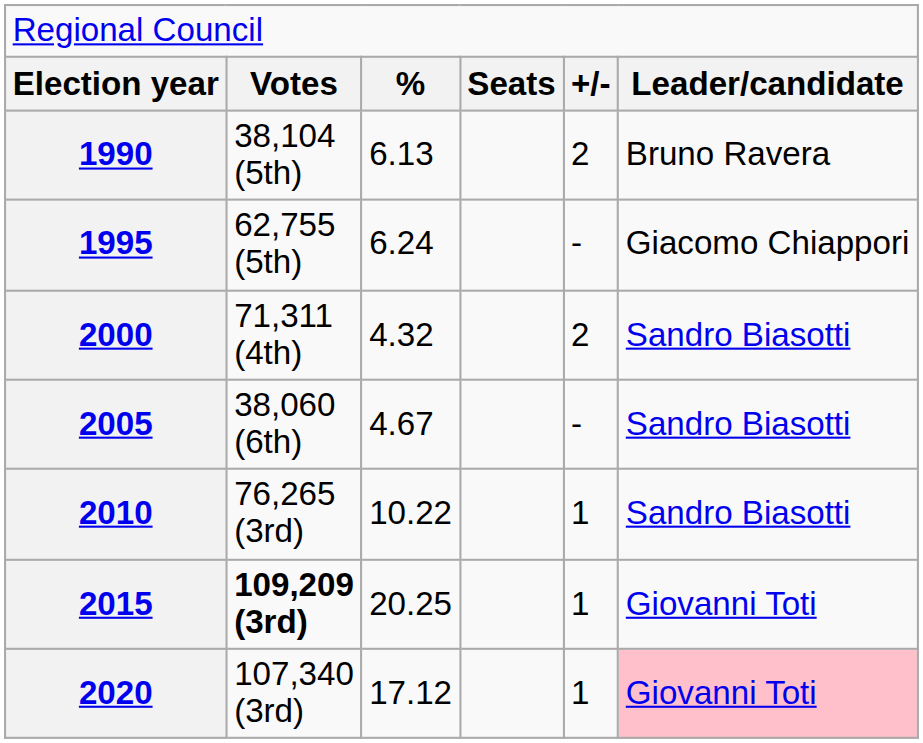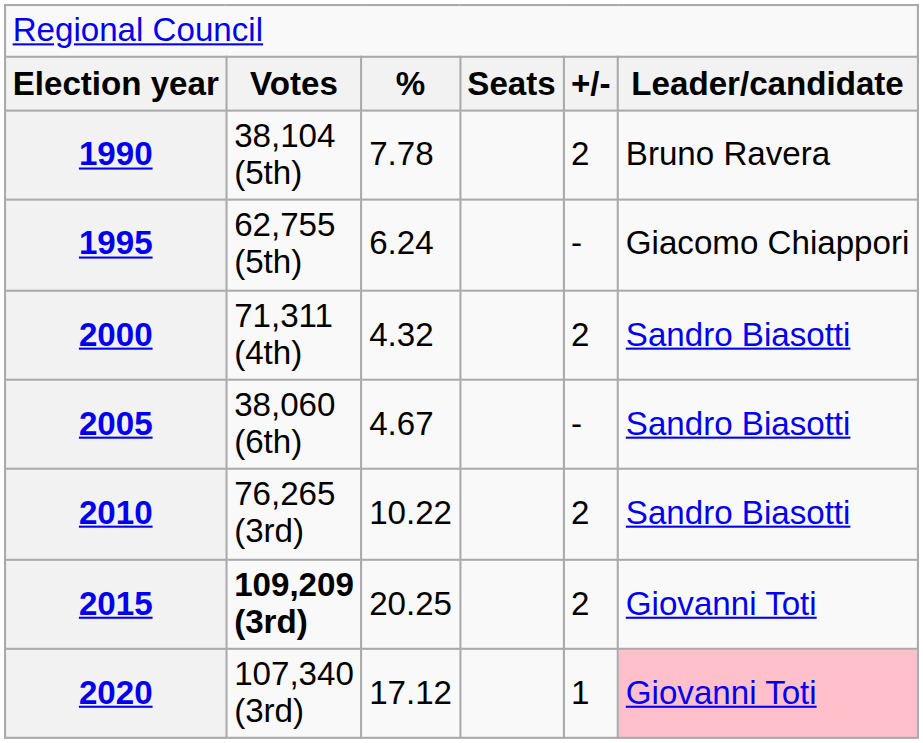1990 | column 3: 6.13 -> 7.78
2010 | column 5: 1 -> 2
2015 | column 5: 1 -> 2
